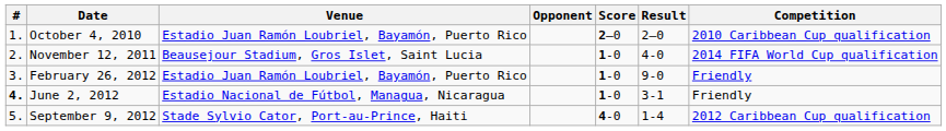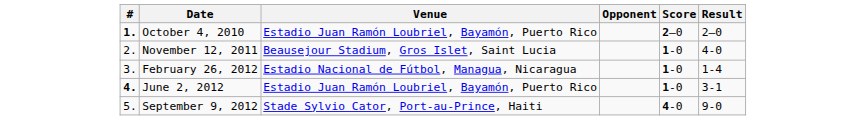- column: Competition | 2010 Caribbean Cup qualification | 2014 FIFA World Cup qualification | Friendly | Friendly | 2012 Caribbean Cup qualification
October 4, 2010 | #: normal -> bold
February 26, 2012 | Venue: Estadio Juan Ramón Loubriel, Bayamón, Puerto Rico -> Estadio Nacional de Fútbol, Managua, Nicaragua
February 26, 2012 | Result: 9-0 -> 1-4
June 2, 2012 | Venue: Estadio Nacional de Fútbol, Managua, Nicaragua -> Estadio Juan Ramón Loubriel, Bayamón, Puerto Rico
September 9, 2012 | Result: 1-4 -> 9-0
